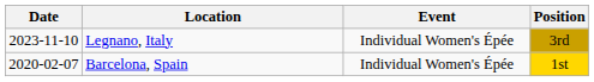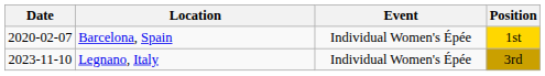rows swapped: Barcelona, Spain <-> Legnano, Italy
